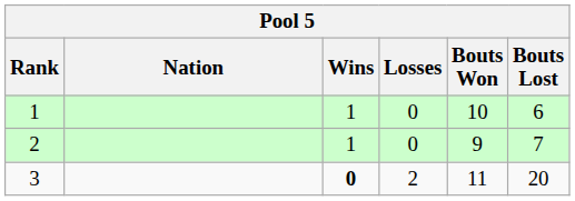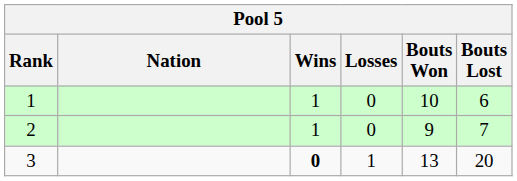3 | Losses: 2 -> 1
3 | Bouts Won: 11 -> 13
